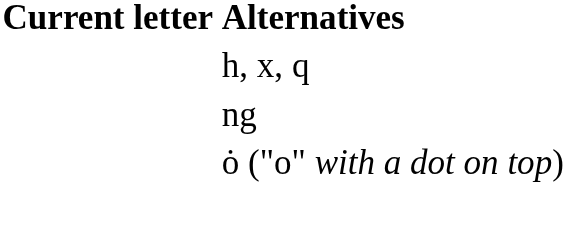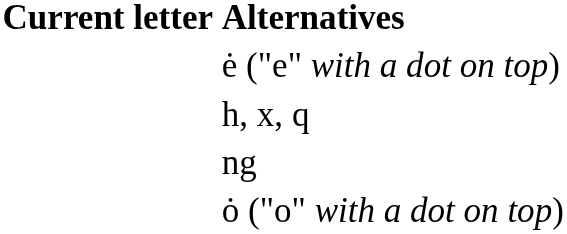+ row: ė ("e" with a dot on top)
